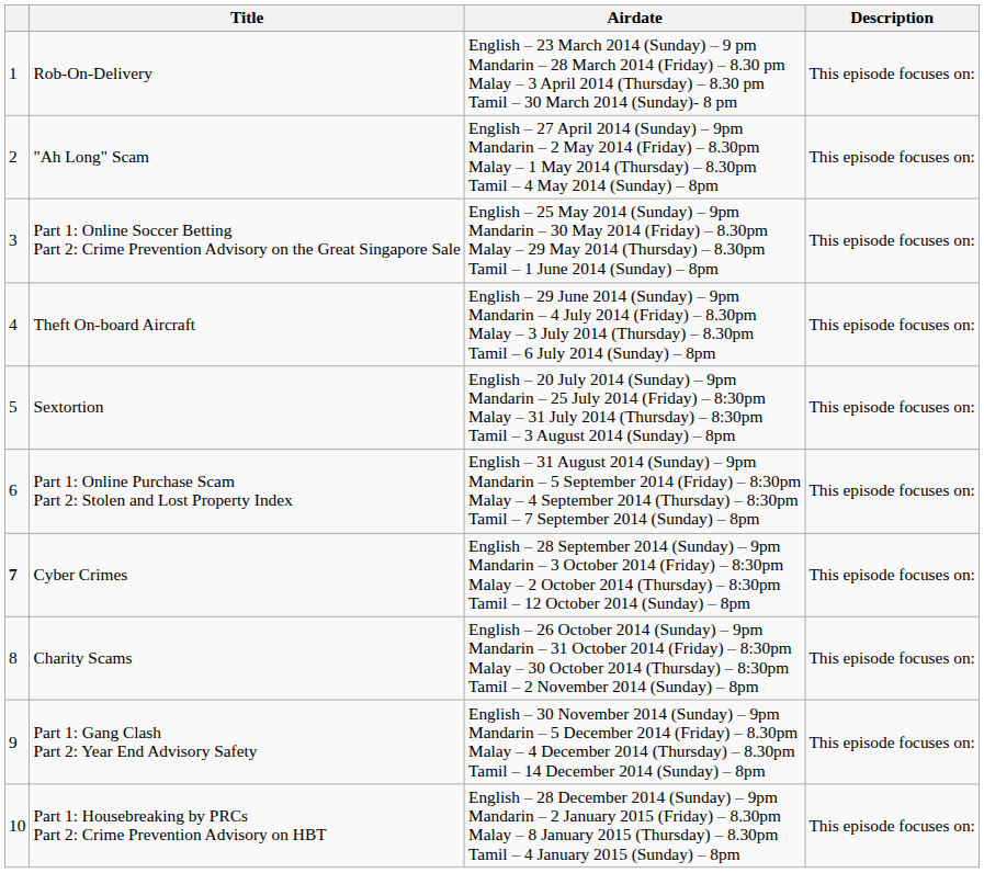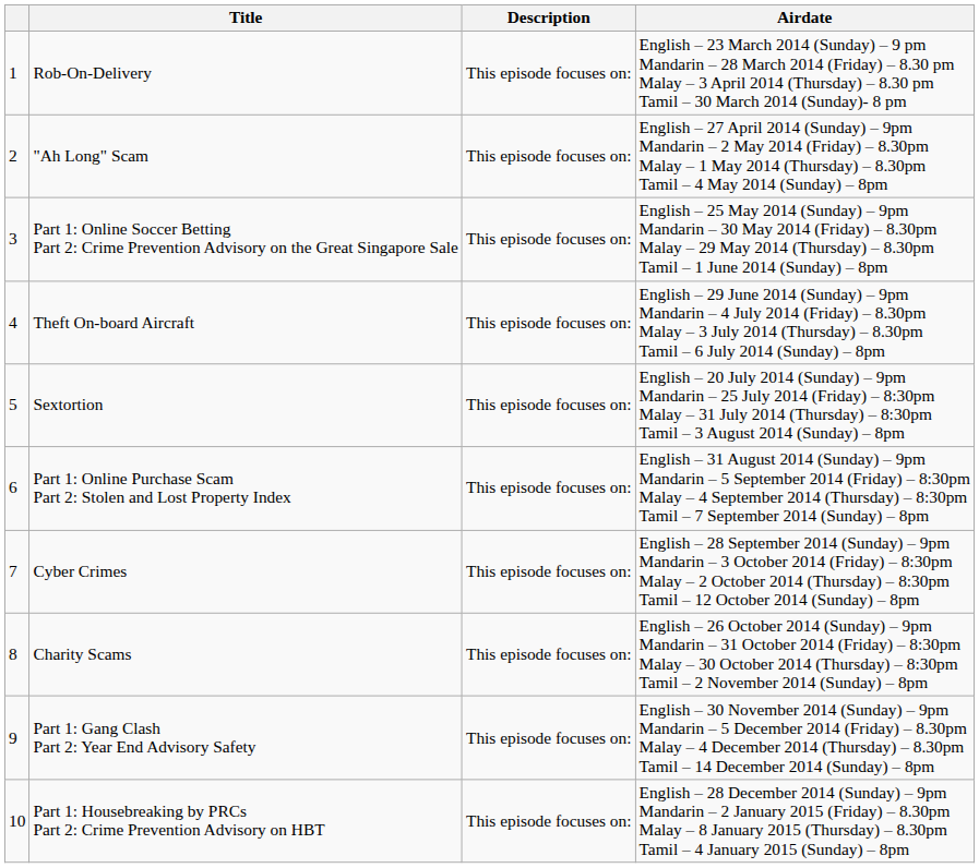columns swapped: Description <-> Airdate
Cyber Crimes | column 1: bold -> normal
